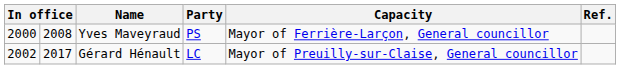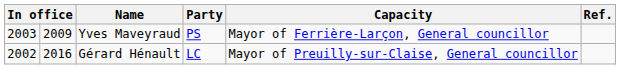Yves Maveyraud | column 1: 2000 -> 2003
Yves Maveyraud | column 2: 2008 -> 2009
Gérard Hénault | column 2: 2017 -> 2016
